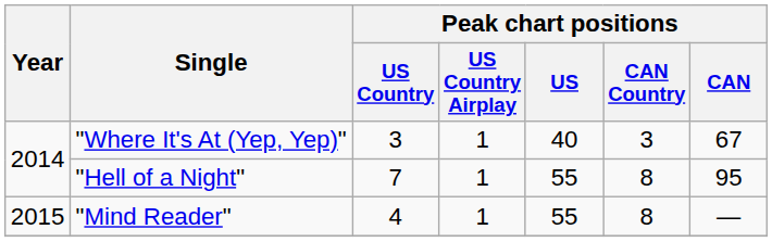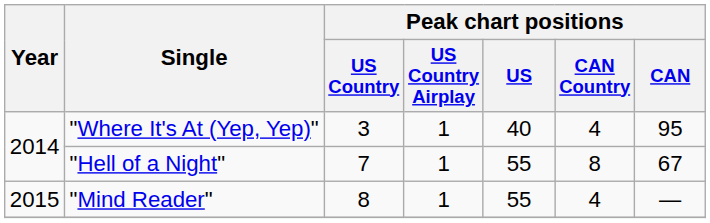"Where It's At (Yep, Yep)" | Peak chart positions / CAN Country: 3 -> 4
"Where It's At (Yep, Yep)" | Peak chart positions / CAN: 67 -> 95
"Hell of a Night" | Peak chart positions / CAN: 95 -> 67
"Mind Reader" | Peak chart positions / US Country: 4 -> 8
"Mind Reader" | Peak chart positions / CAN Country: 8 -> 4
